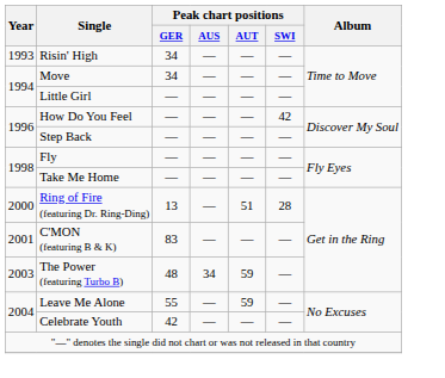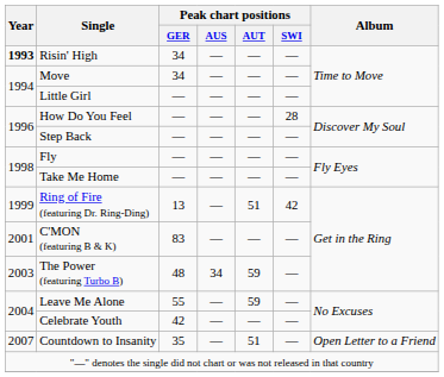Risin' High | Year: normal -> bold
How Do You Feel | Peak chart positions / SWI: 42 -> 28
Ring of Fire (featuring Dr. Ring-Ding) | Year: 2000 -> 1999
Ring of Fire (featuring Dr. Ring-Ding) | Peak chart positions / SWI: 28 -> 42
+ row: 2007 | Countdown to Insanity | 35 | — | 51 | — | Open Letter to a Friend
